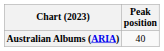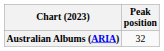Australian Albums (ARIA) | Peak position: 40 -> 32
